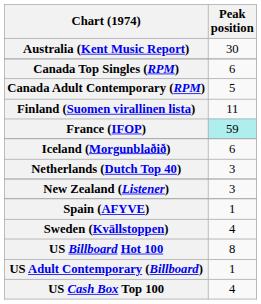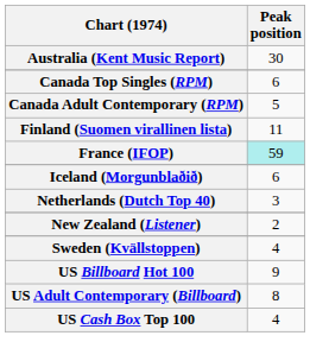New Zealand (Listener) | Peak position: 3 -> 2
- row: Spain (AFYVE) | 1
US Billboard Hot 100 | Peak position: 8 -> 9
US Adult Contemporary (Billboard) | Peak position: 1 -> 8
